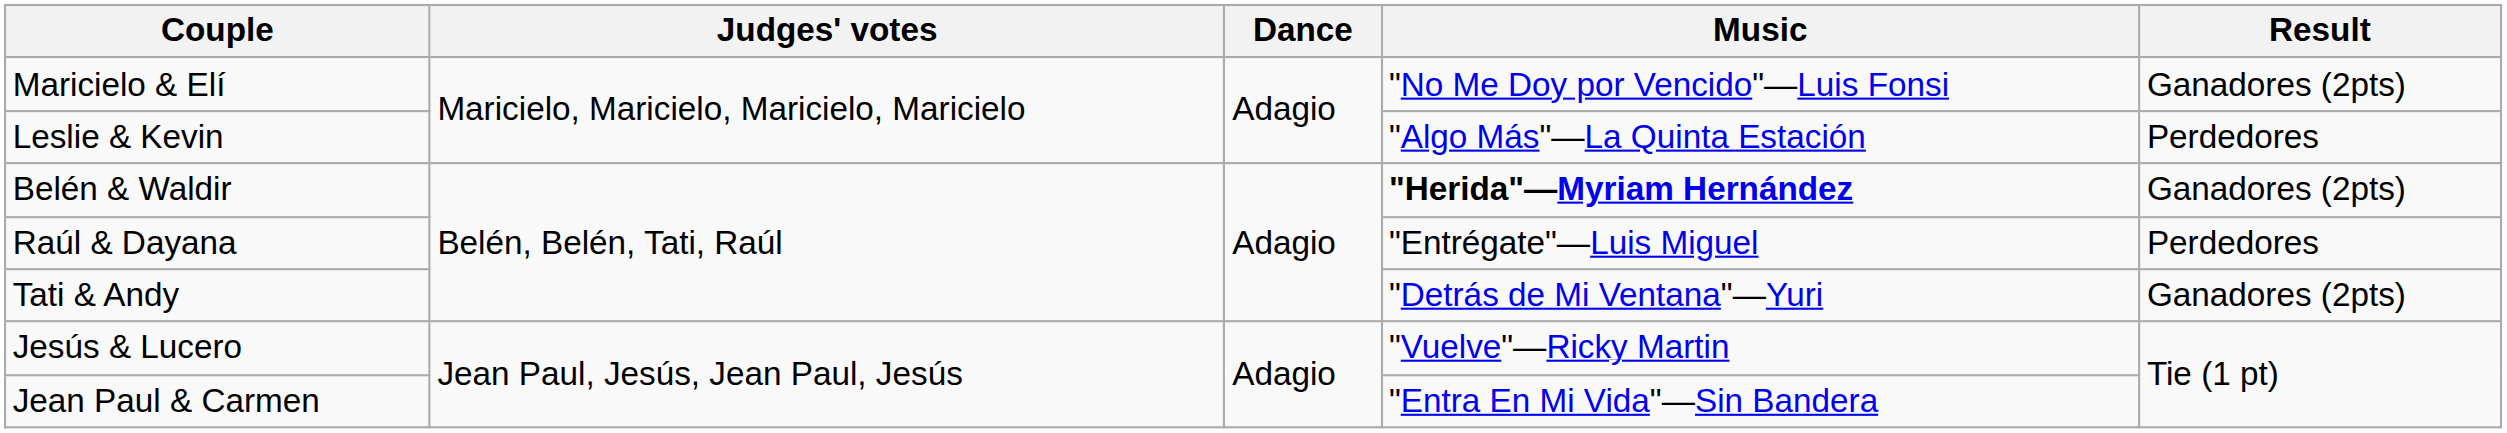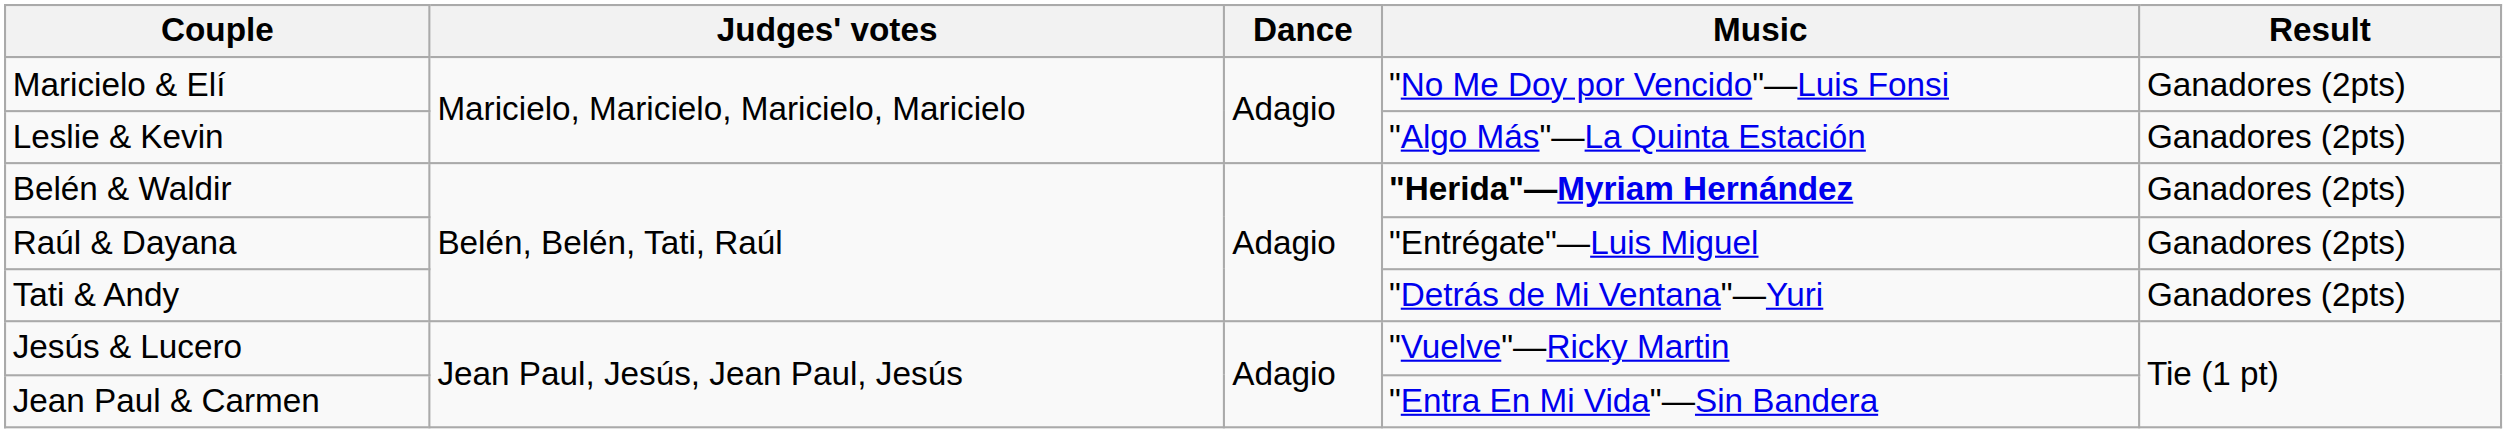Leslie & Kevin | Result: Perdedores -> Ganadores (2pts)
Raúl & Dayana | Result: Perdedores -> Ganadores (2pts)
